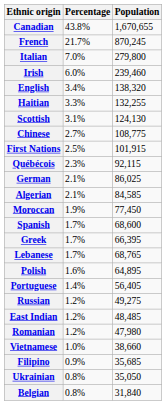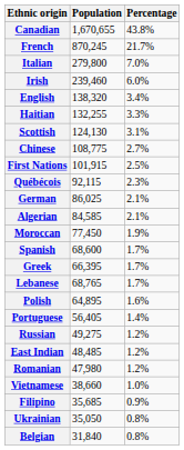columns swapped: Population <-> Percentage
